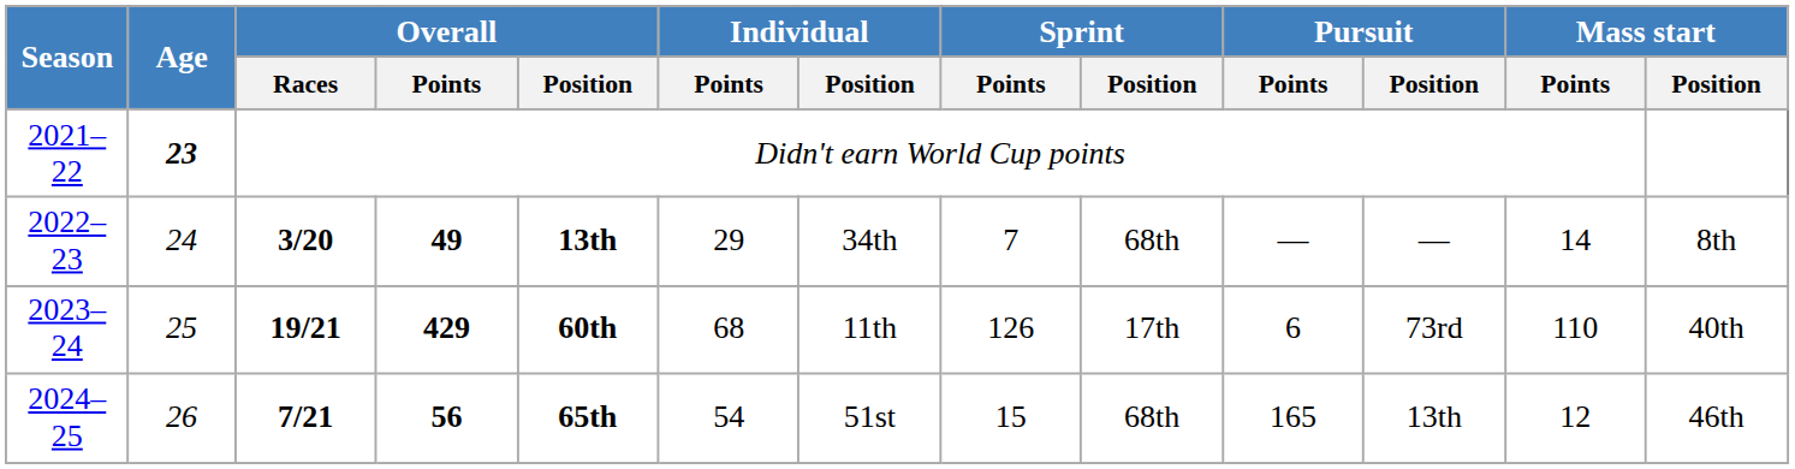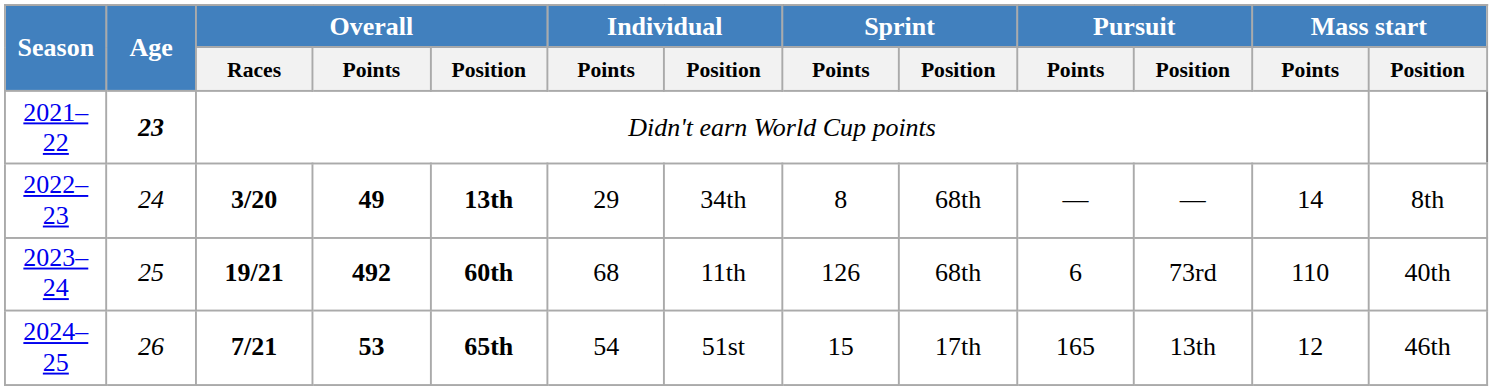2022–23 | Sprint / Points: 7 -> 8
2023–24 | Overall / Points: 429 -> 492
2023–24 | Sprint / Position: 17th -> 68th
2024–25 | Overall / Points: 56 -> 53
2024–25 | Sprint / Position: 68th -> 17th
